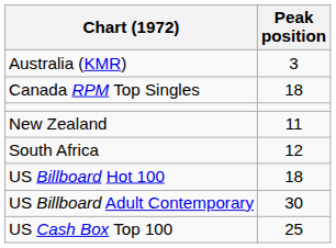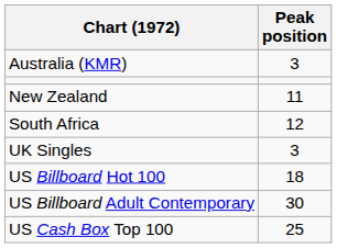- row: Canada RPM Top Singles | 18
+ row: UK Singles | 3
